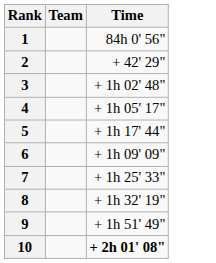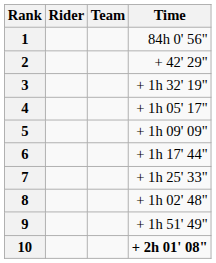+ column: Rider
3 | Time: + 1h 02' 48" -> + 1h 32' 19"
5 | Time: + 1h 17' 44" -> + 1h 09' 09"
6 | Time: + 1h 09' 09" -> + 1h 17' 44"
8 | Time: + 1h 32' 19" -> + 1h 02' 48"
